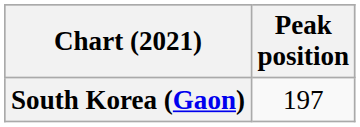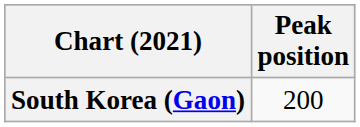South Korea (Gaon) | Peak position: 197 -> 200
